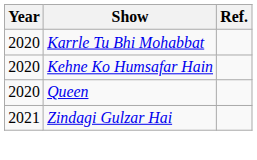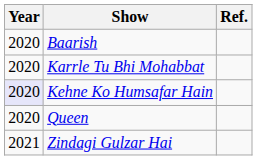+ row: 2020 | Baarish
Kehne Ko Humsafar Hain | Year: no background -> lavender background
